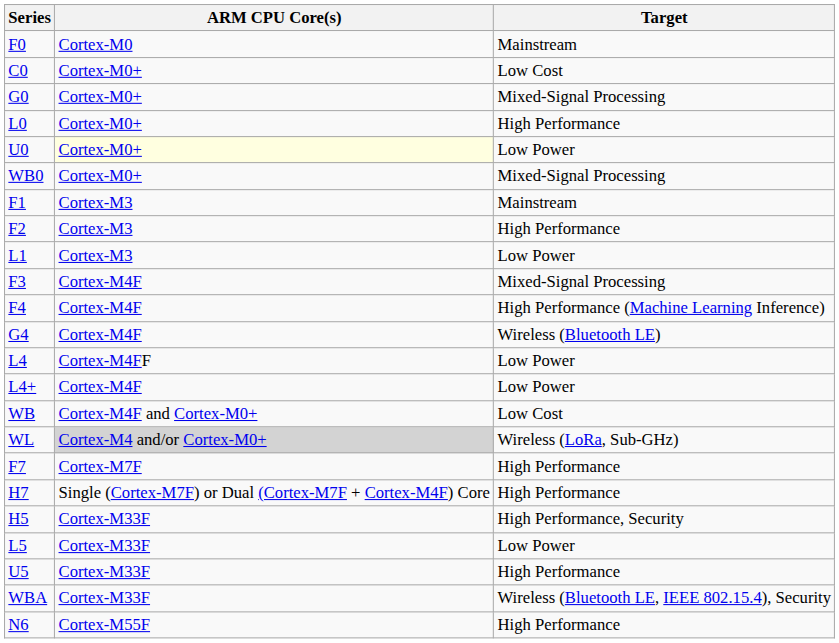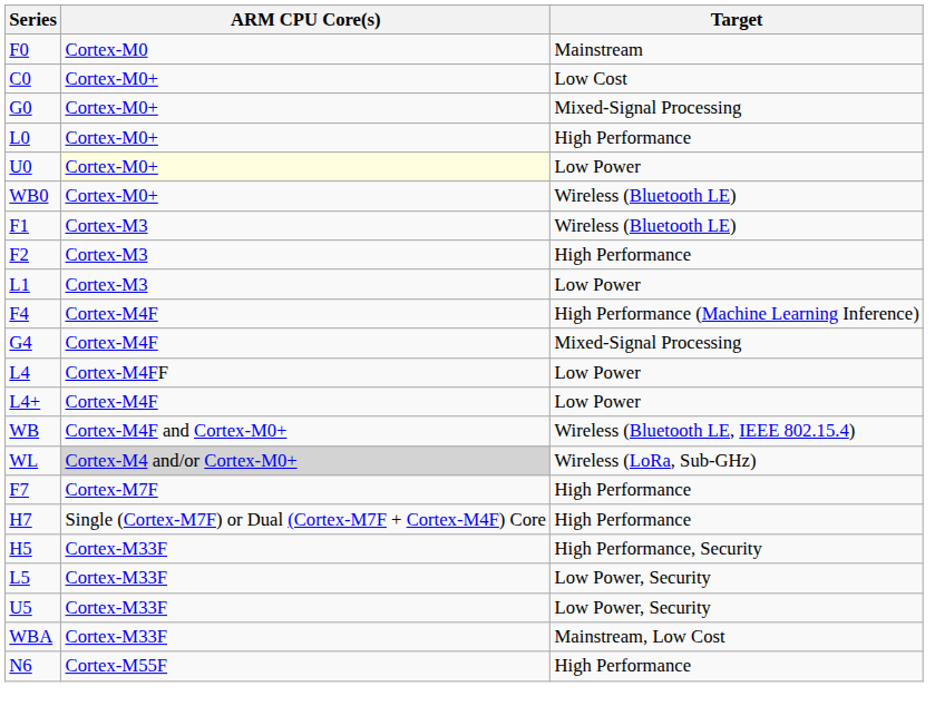WB0 | Target: Mixed-Signal Processing -> Wireless (Bluetooth LE)
F1 | Target: Mainstream -> Wireless (Bluetooth LE)
- row: F3 | Cortex-M4F | Mixed-Signal Processing
G4 | Target: Wireless (Bluetooth LE) -> Mixed-Signal Processing
WB | Target: Low Cost -> Wireless (Bluetooth LE, IEEE 802.15.4)
L5 | Target: Low Power -> Low Power, Security
U5 | Target: High Performance -> Low Power, Security
WBA | Target: Wireless (Bluetooth LE, IEEE 802.15.4), Security -> Mainstream, Low Cost
